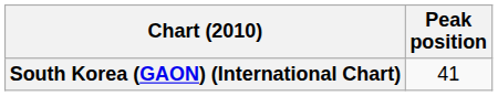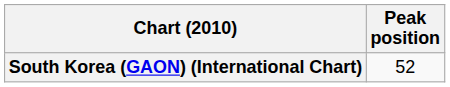South Korea (GAON) (International Chart) | Peak position: 41 -> 52
